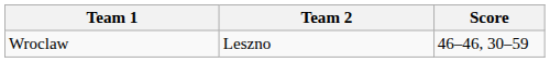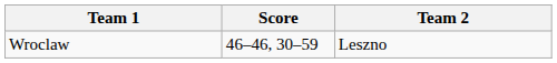columns swapped: Team 2 <-> Score
